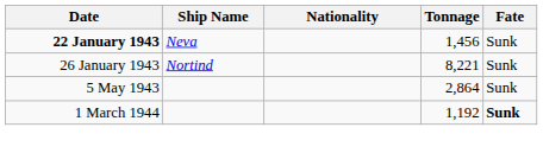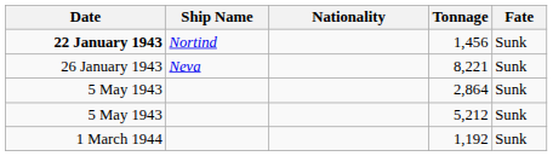1,456 | Ship Name: Neva -> Nortind
8,221 | Ship Name: Nortind -> Neva
+ row: 5 May 1943 | 5,212 | Sunk
1,192 | Fate: bold -> normal
